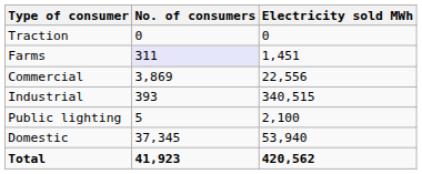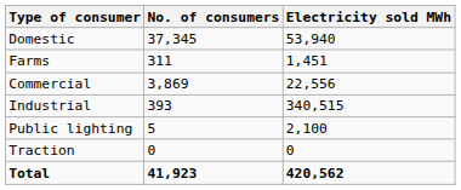rows swapped: Domestic <-> Traction
Farms | No. of consumers: lavender background -> no background
